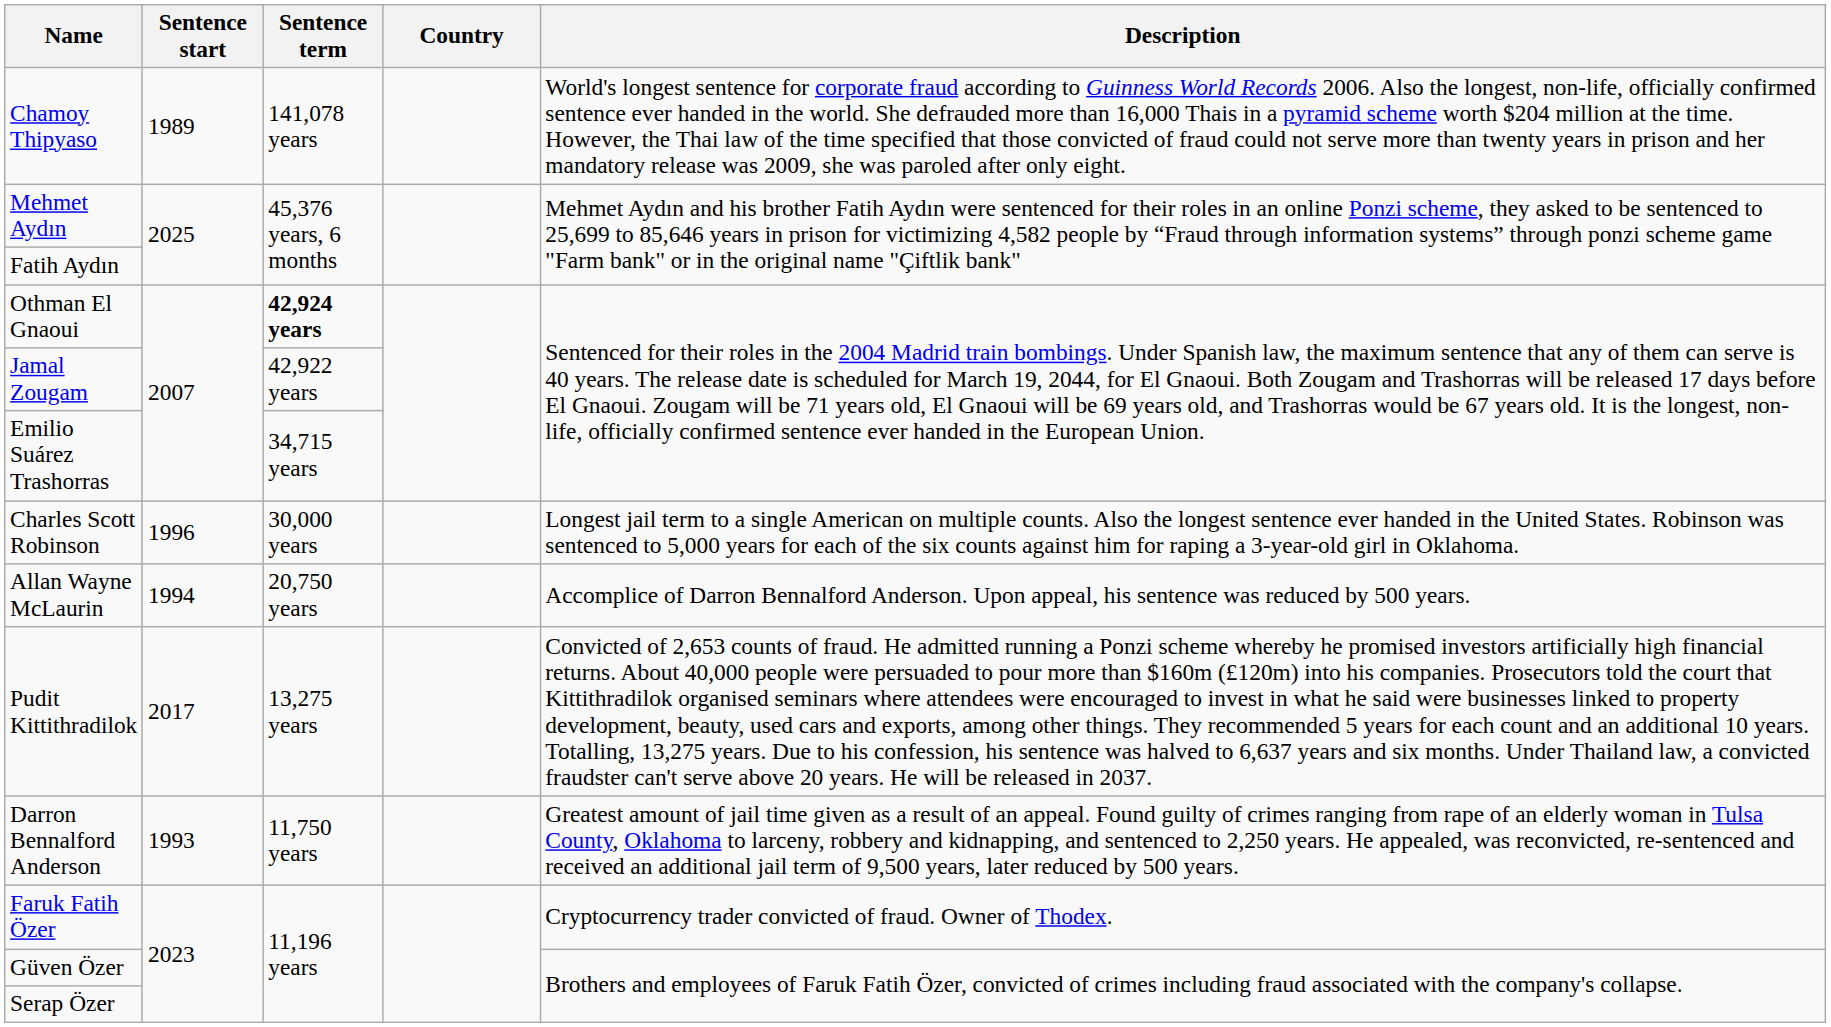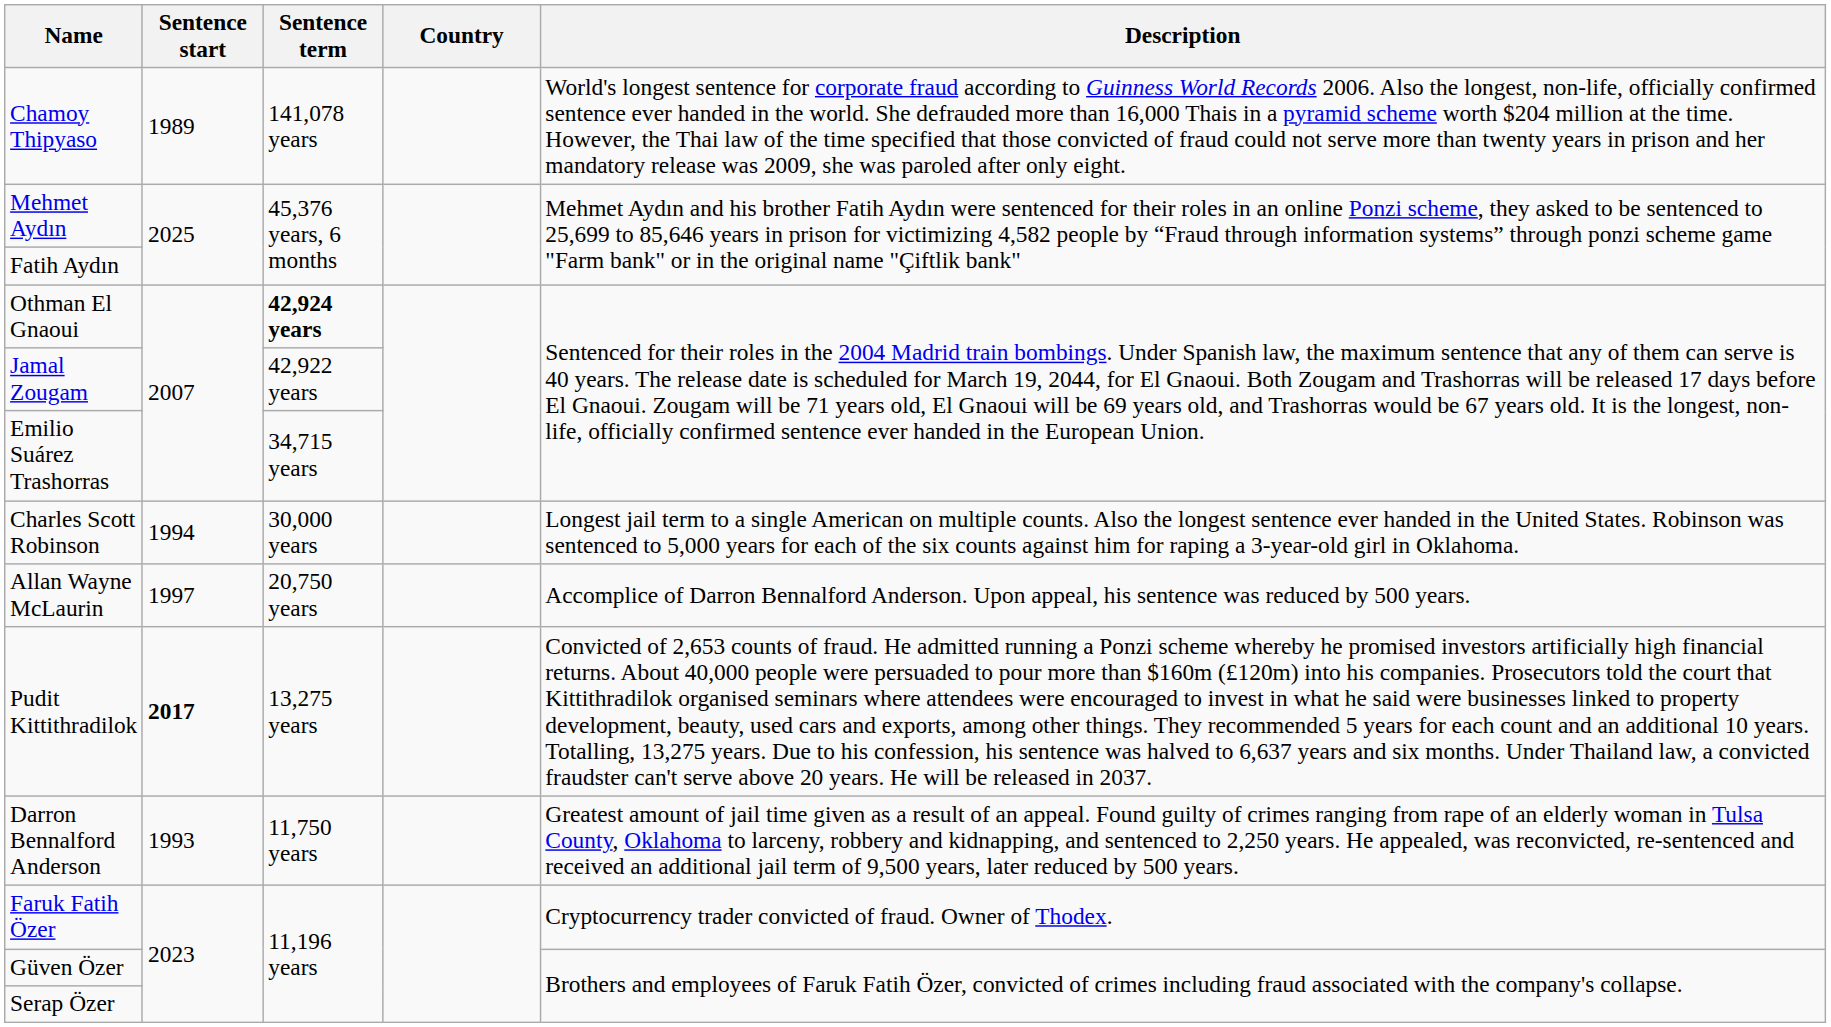Charles Scott Robinson | Sentence start: 1996 -> 1994
Allan Wayne McLaurin | Sentence start: 1994 -> 1997
Pudit Kittithradilok | Sentence start: normal -> bold
